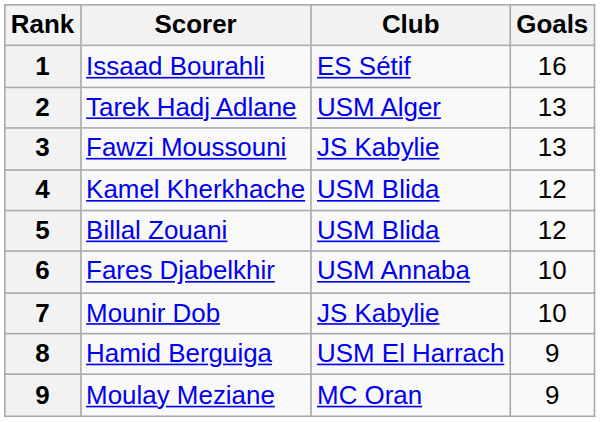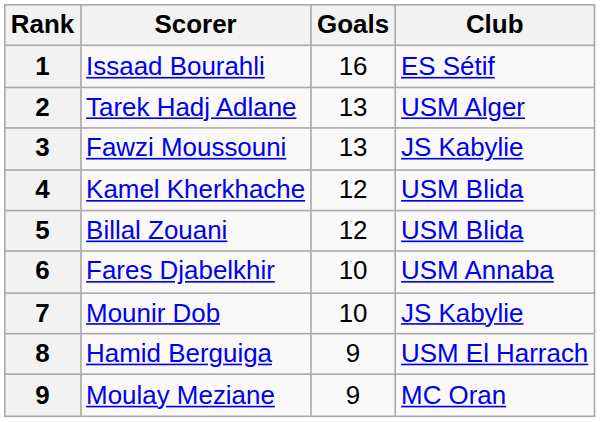columns swapped: Club <-> Goals
